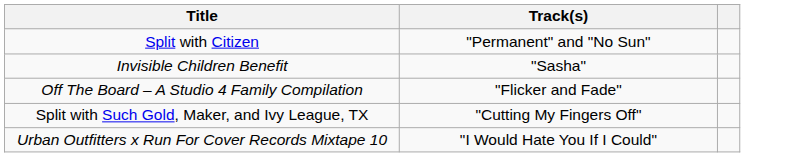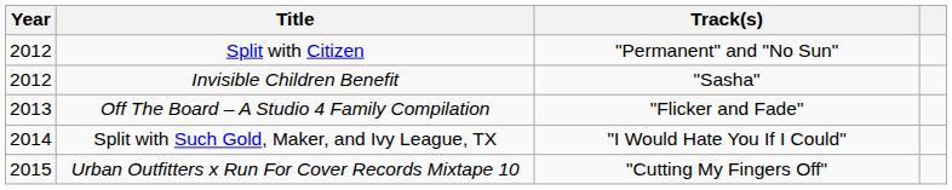+ column: Year | 2012 | 2012 | 2013 | 2014 | 2015
Split with Such Gold, Maker, and Ivy League, TX | Track(s): "Cutting My Fingers Off" -> "I Would Hate You If I Could"
Urban Outfitters x Run For Cover Records Mixtape 10 | Track(s): "I Would Hate You If I Could" -> "Cutting My Fingers Off"
